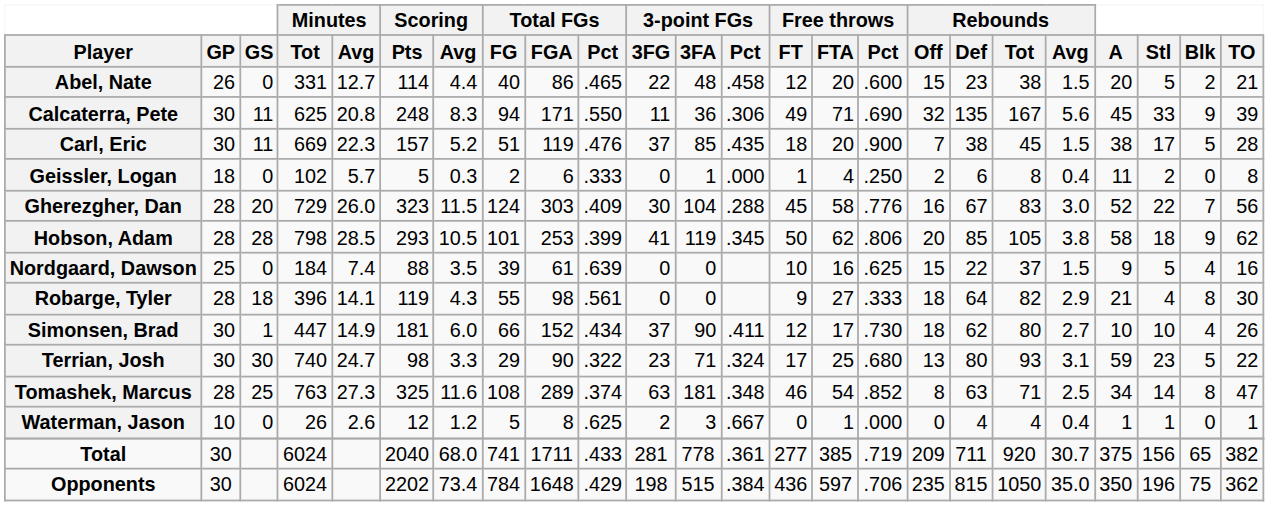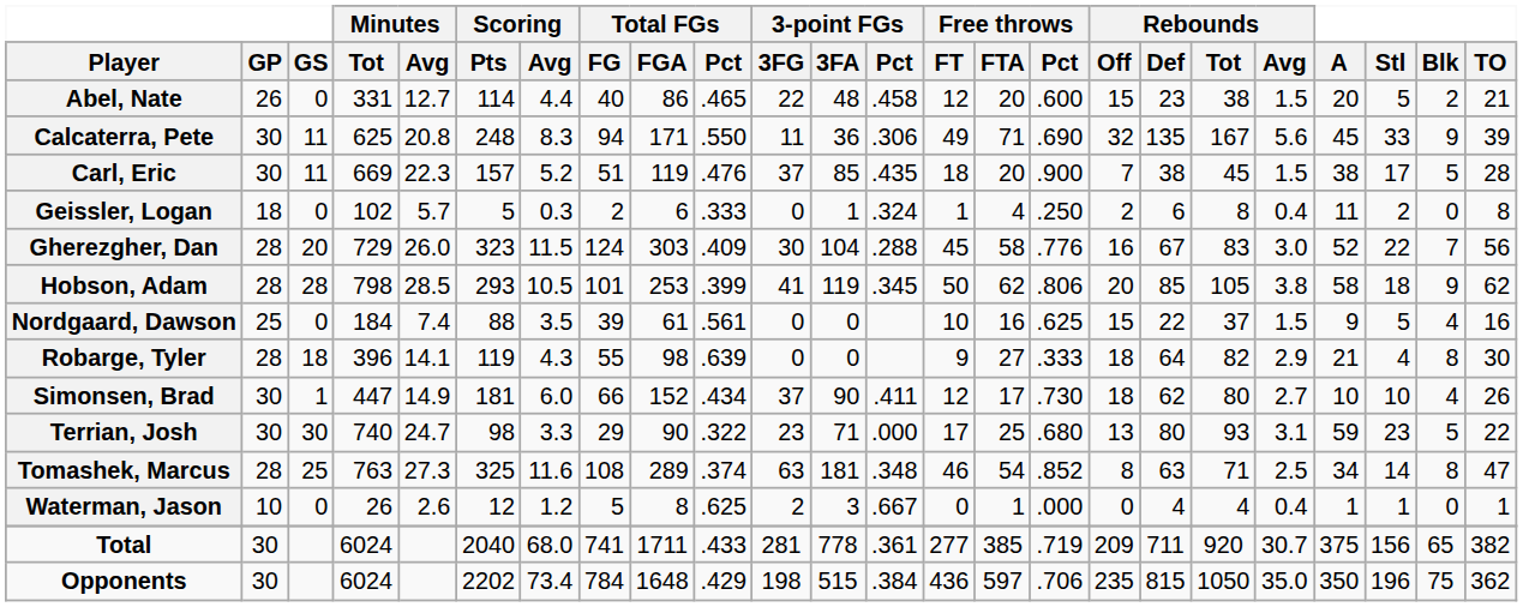Geissler, Logan | 3-point FGs / Pct: .000 -> .324
Nordgaard, Dawson | Total FGs / Pct: .639 -> .561
Robarge, Tyler | Total FGs / Pct: .561 -> .639
Terrian, Josh | 3-point FGs / Pct: .324 -> .000
